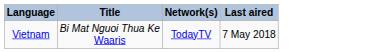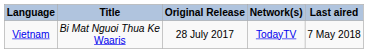+ column: Original Release | 28 July 2017
